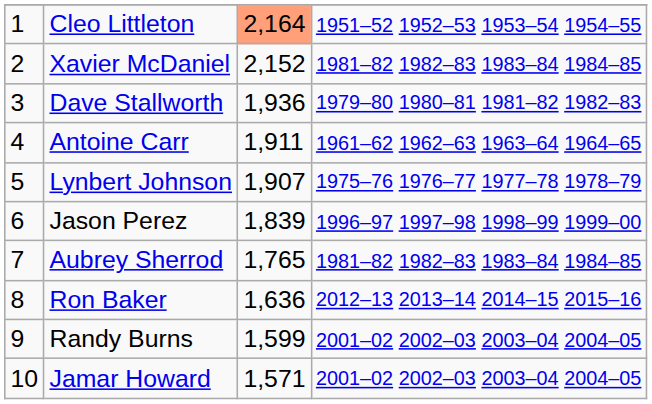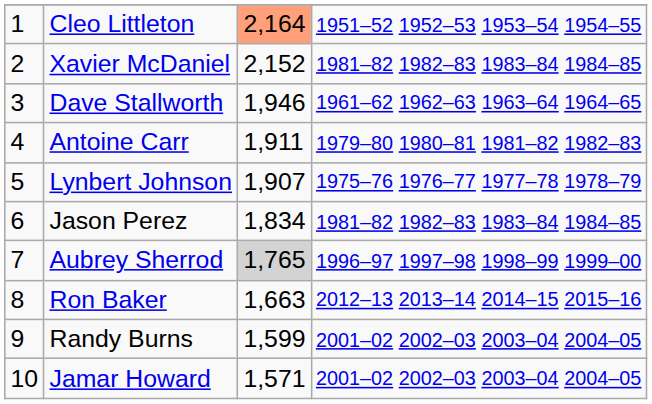Dave Stallworth | column 3: 1,936 -> 1,946
Dave Stallworth | column 4: 1979–80 1980–81 1981–82 1982–83 -> 1961–62 1962–63 1963–64 1964–65
Antoine Carr | column 4: 1961–62 1962–63 1963–64 1964–65 -> 1979–80 1980–81 1981–82 1982–83
Jason Perez | column 3: 1,839 -> 1,834
Jason Perez | column 4: 1996–97 1997–98 1998–99 1999–00 -> 1981–82 1982–83 1983–84 1984–85
Aubrey Sherrod | column 3: no background -> lightgrey background
Aubrey Sherrod | column 4: 1981–82 1982–83 1983–84 1984–85 -> 1996–97 1997–98 1998–99 1999–00
Ron Baker | column 3: 1,636 -> 1,663
